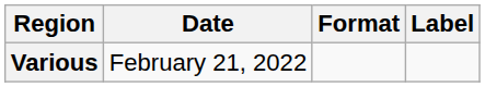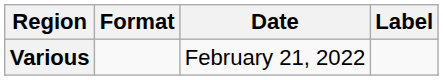columns swapped: Date <-> Format
